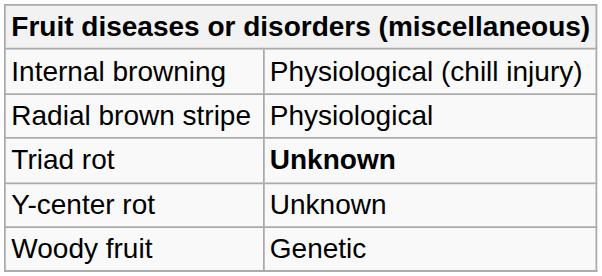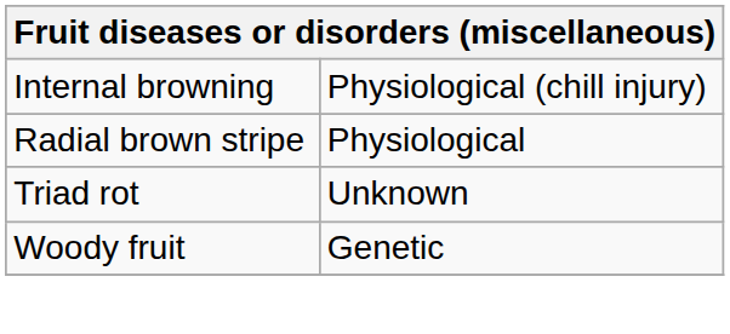Triad rot | column 2: bold -> normal
- row: Y-center rot | Unknown
